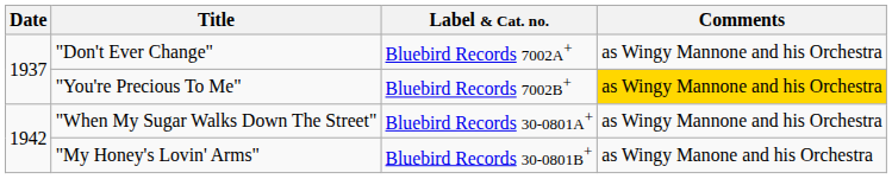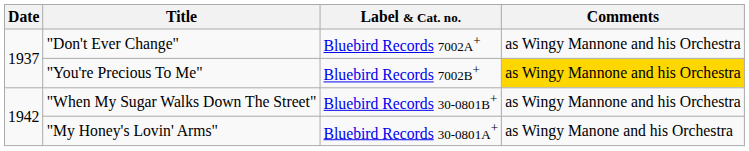"When My Sugar Walks Down The Street" | Label & Cat. no.: Bluebird Records 30-0801A+ -> Bluebird Records 30-0801B+
"My Honey's Lovin' Arms" | Label & Cat. no.: Bluebird Records 30-0801B+ -> Bluebird Records 30-0801A+
